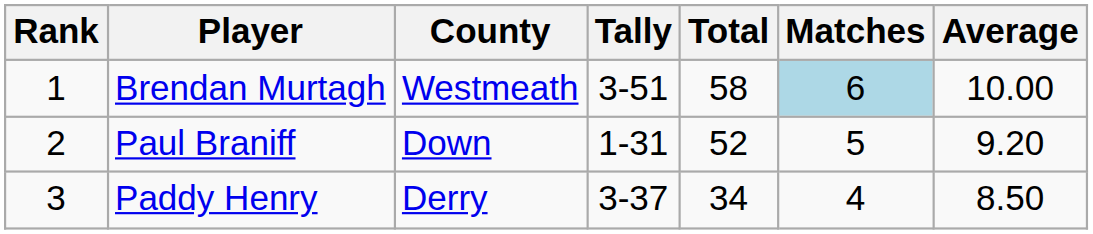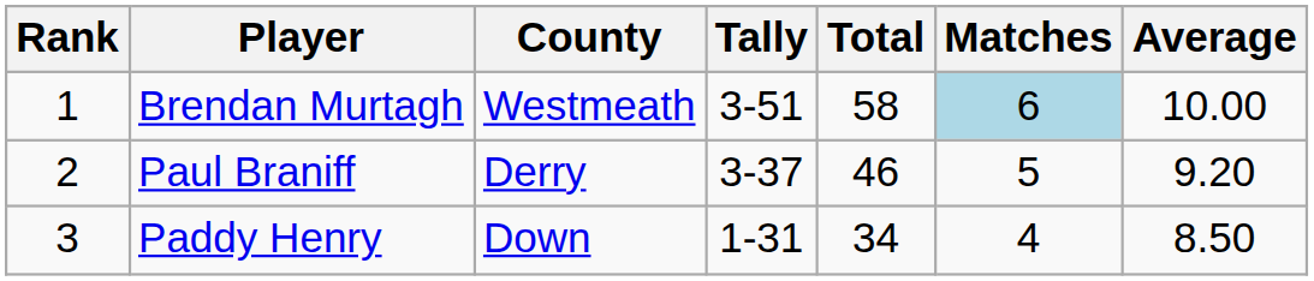Paul Braniff | County: Down -> Derry
Paul Braniff | Tally: 1-31 -> 3-37
Paul Braniff | Total: 52 -> 46
Paddy Henry | County: Derry -> Down
Paddy Henry | Tally: 3-37 -> 1-31
